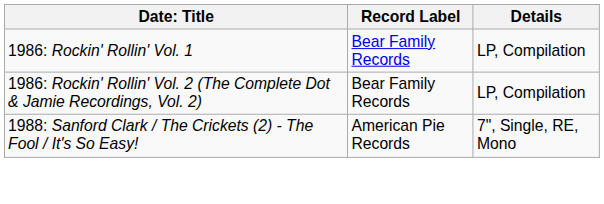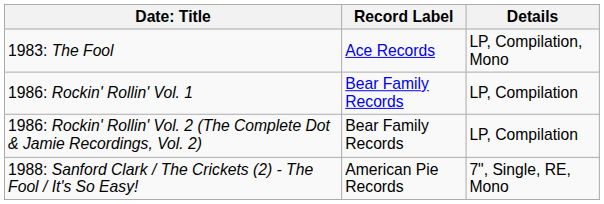+ row: 1983: The Fool | Ace Records | LP, Compilation, Mono
